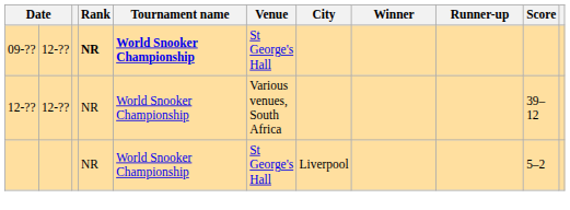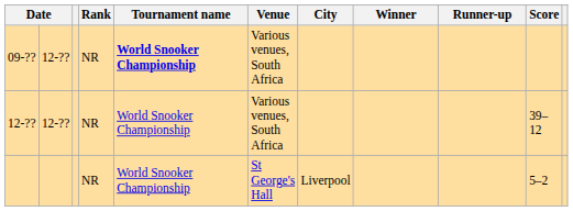09-?? | Rank: bold -> normal
09-?? | Venue: St George's Hall -> Various venues, South Africa
